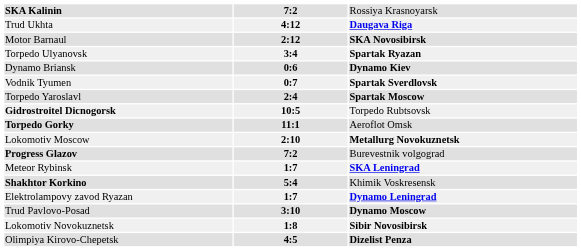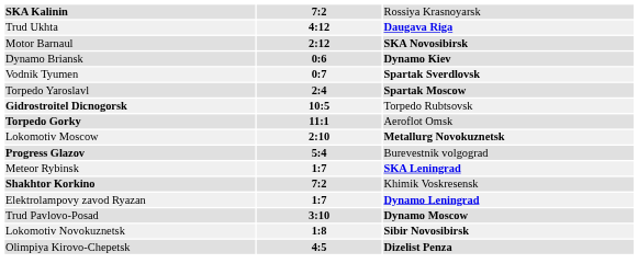- row: Torpedo Ulyanovsk | 3:4 | Spartak Ryazan
Progress Glazov | column 2: 7:2 -> 5:4
Shakhtor Korkino | column 2: 5:4 -> 7:2
